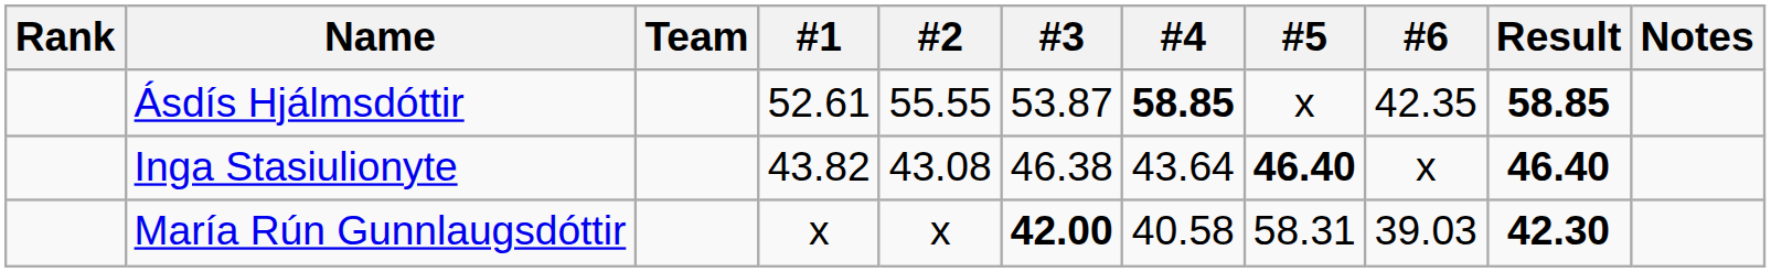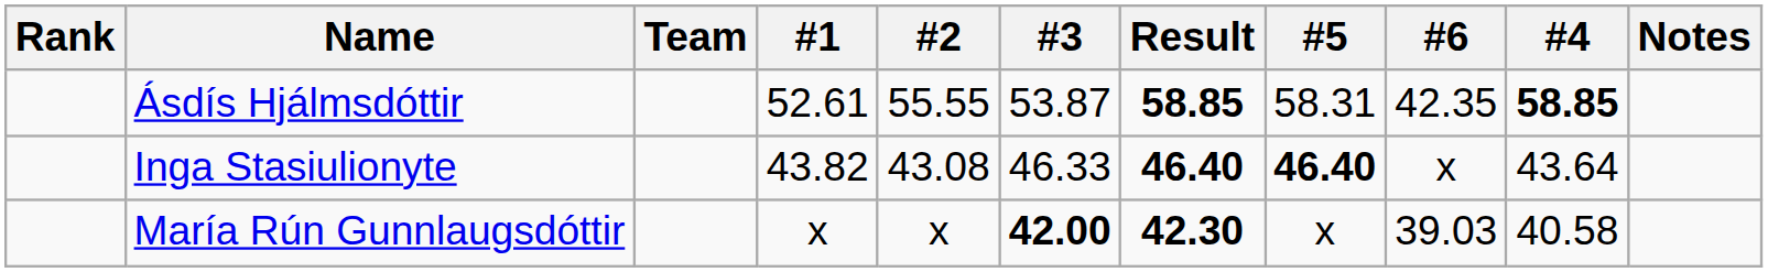columns swapped: #4 <-> Result
Ásdís Hjálmsdóttir | #5: x -> 58.31
Inga Stasiulionyte | #3: 46.38 -> 46.33
María Rún Gunnlaugsdóttir | #5: 58.31 -> x
